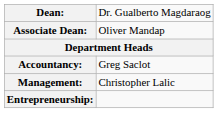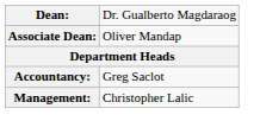- row: Entrepreneurship:
